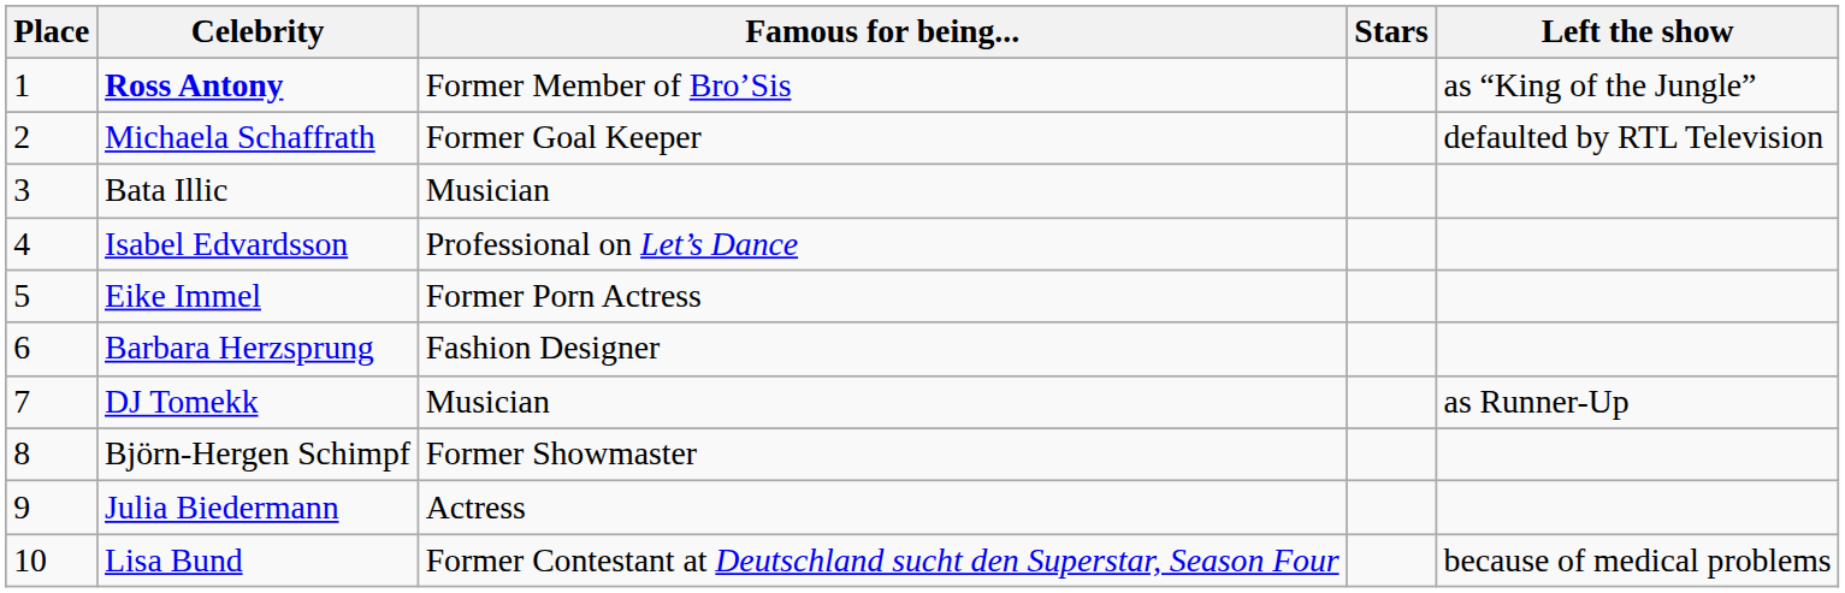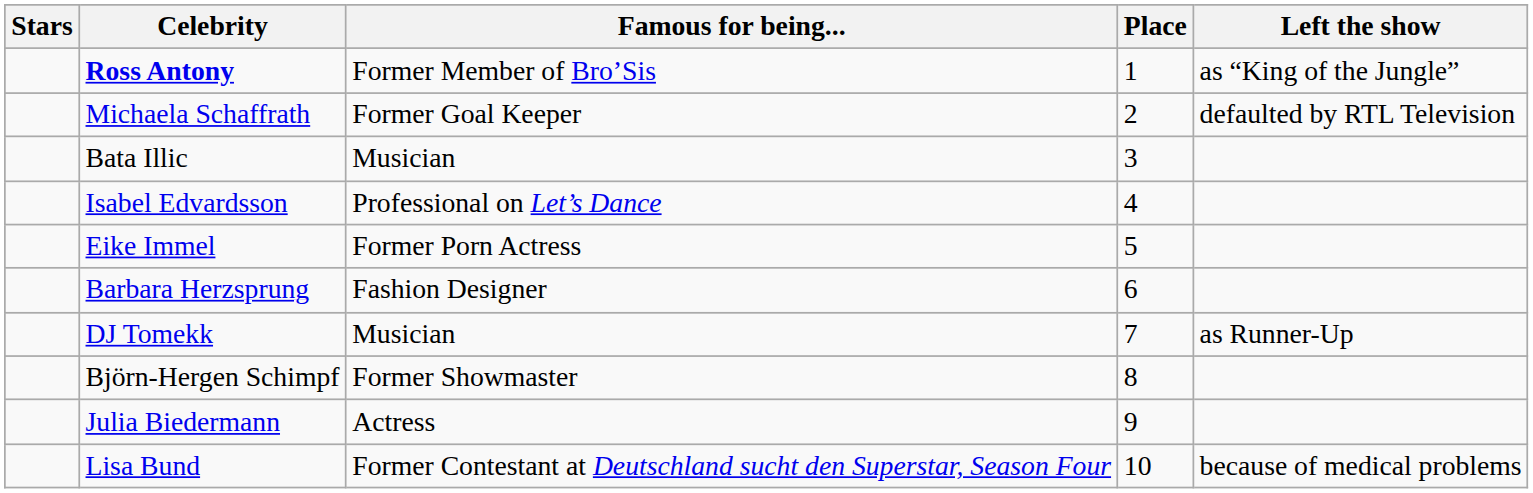columns swapped: Place <-> Stars
